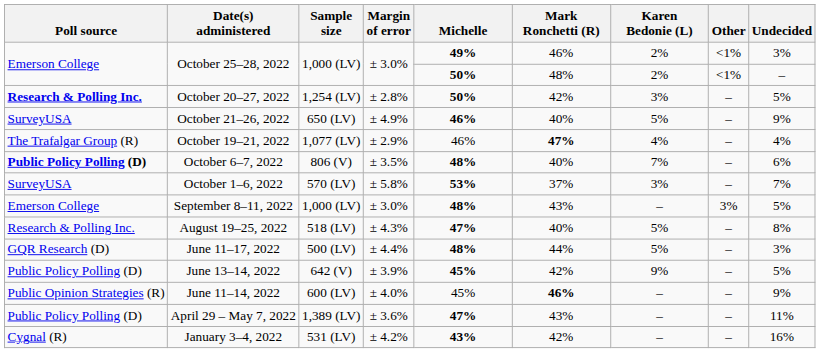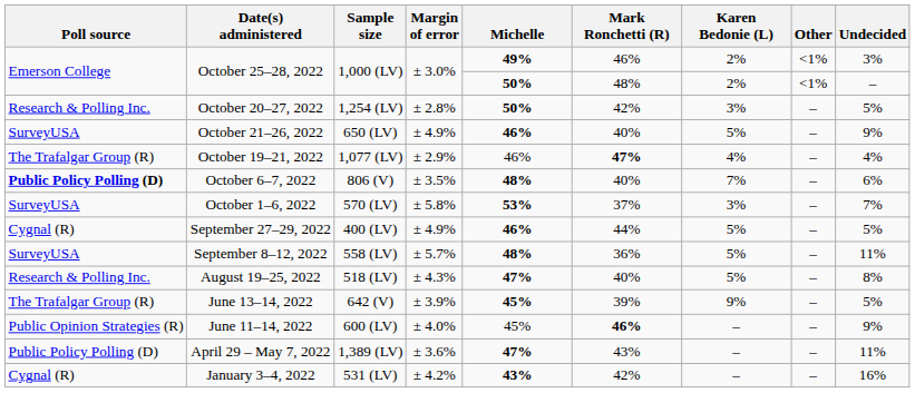October 20–27, 2022 | Poll source: bold -> normal
+ row: Cygnal (R) | September 27–29, 2022 | 400 (LV) | ± 4.9% | 46% | 44% | 5% | – | 5%
+ row: SurveyUSA | September 8–12, 2022 | 558 (LV) | ± 5.7% | 48% | 36% | 5% | – | 11%
- row: Emerson College | September 8–11, 2022 | 1,000 (LV) | ± 3.0% | 48% | 43% | – | 3% | 5%
- row: GQR Research (D) | June 11–17, 2022 | 500 (LV) | ± 4.4% | 48% | 44% | 5% | – | 3%
June 13–14, 2022 | Poll source: Public Policy Polling (D) -> The Trafalgar Group (R)
June 13–14, 2022 | Mark Ronchetti (R): 42% -> 39%
